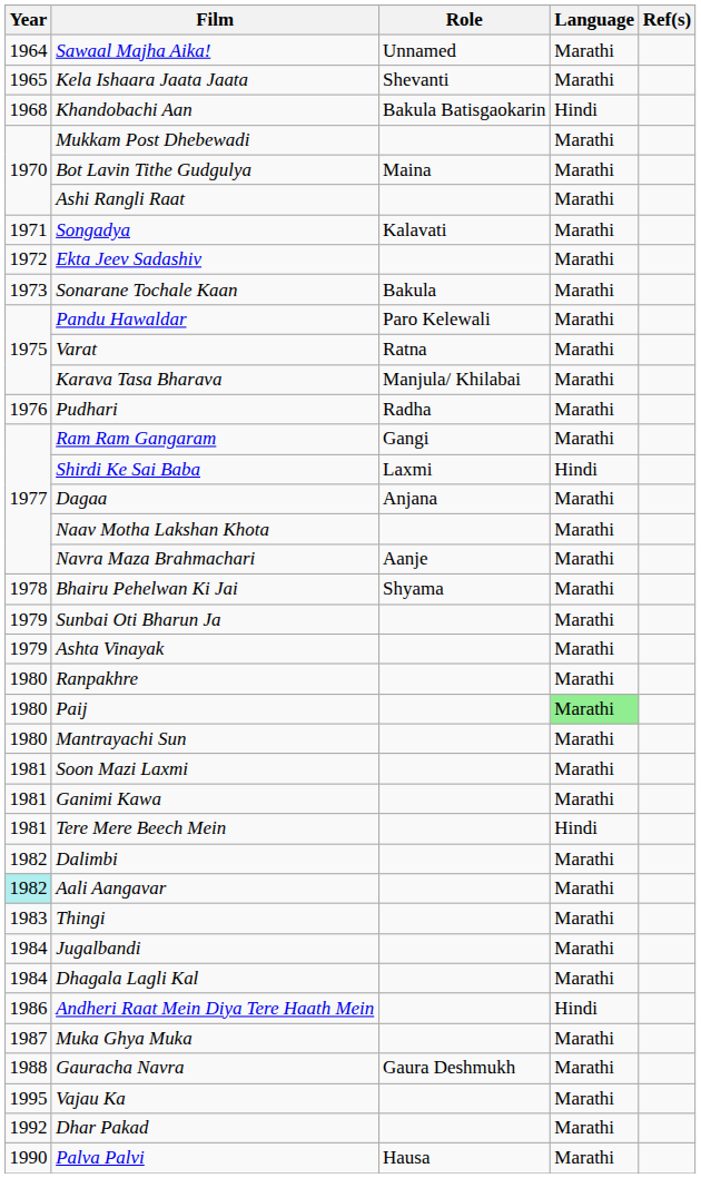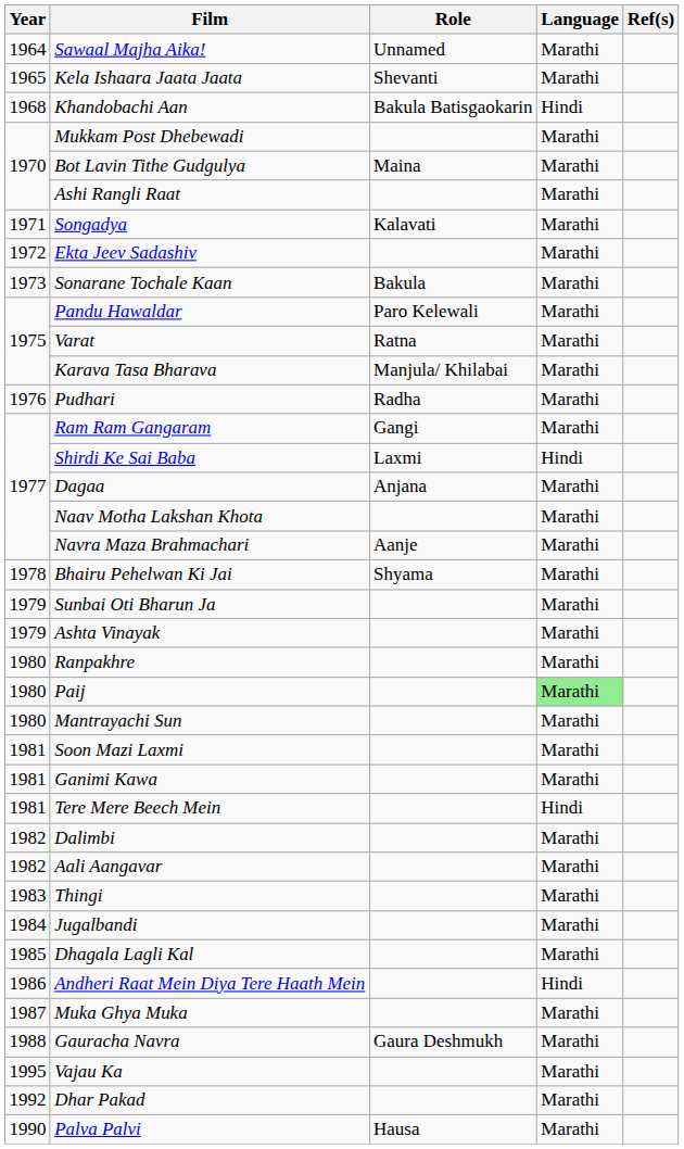Aali Aangavar | Year: paleturquoise background -> no background
Dhagala Lagli Kal | Year: 1984 -> 1985
